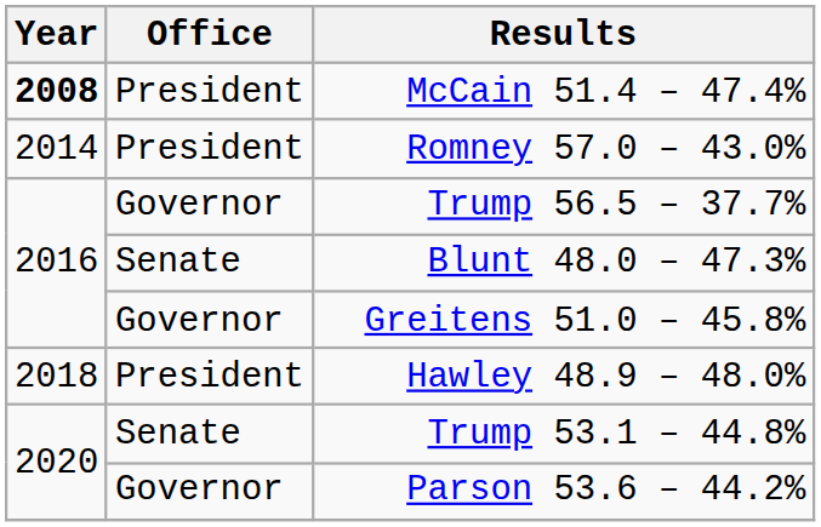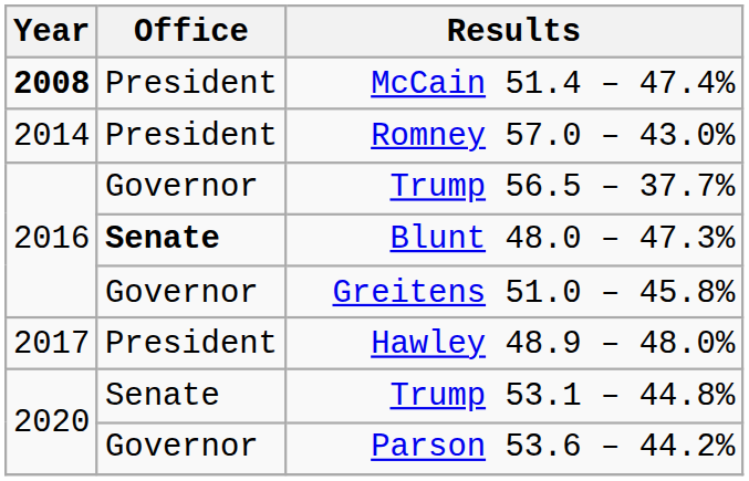Blunt 48.0 – 47.3% | Office: normal -> bold
Hawley 48.9 – 48.0% | Year: 2018 -> 2017
